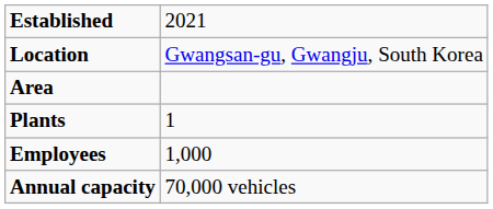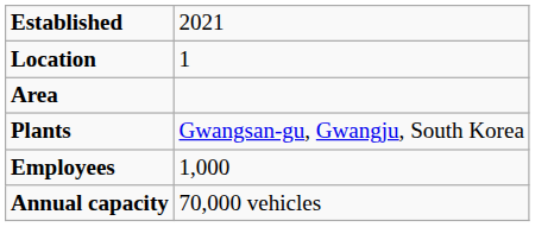Location | column 2: Gwangsan-gu, Gwangju, South Korea -> 1
Plants | column 2: 1 -> Gwangsan-gu, Gwangju, South Korea
